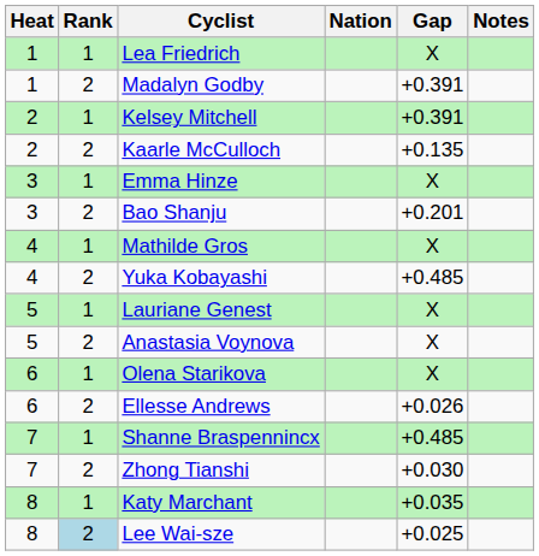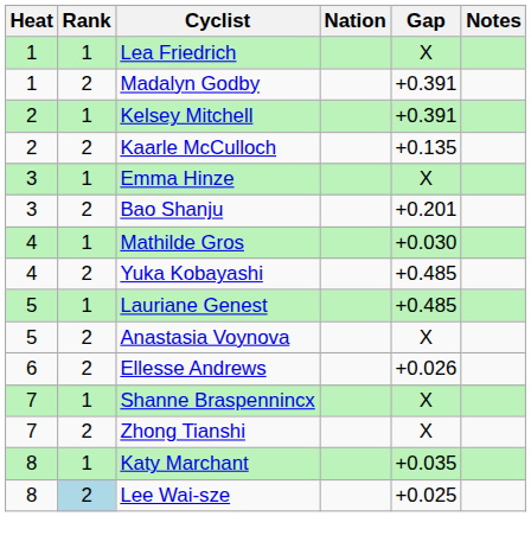Mathilde Gros | Gap: X -> +0.030
Lauriane Genest | Gap: X -> +0.485
- row: 6 | 1 | Olena Starikova | X
Shanne Braspennincx | Gap: +0.485 -> X
Zhong Tianshi | Gap: +0.030 -> X
